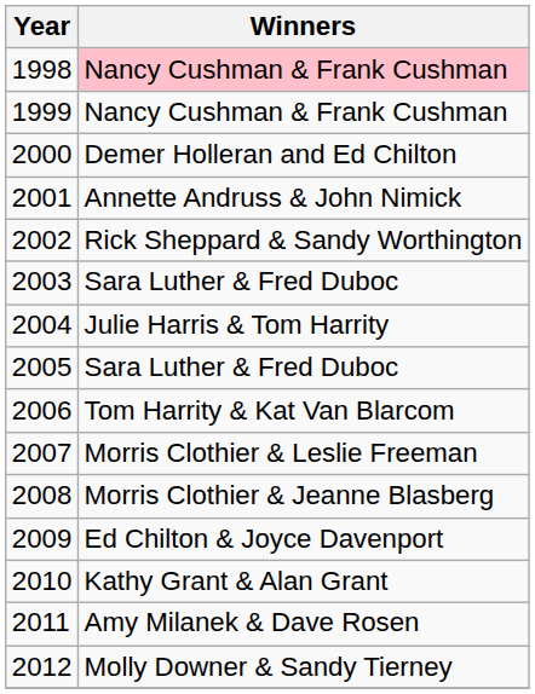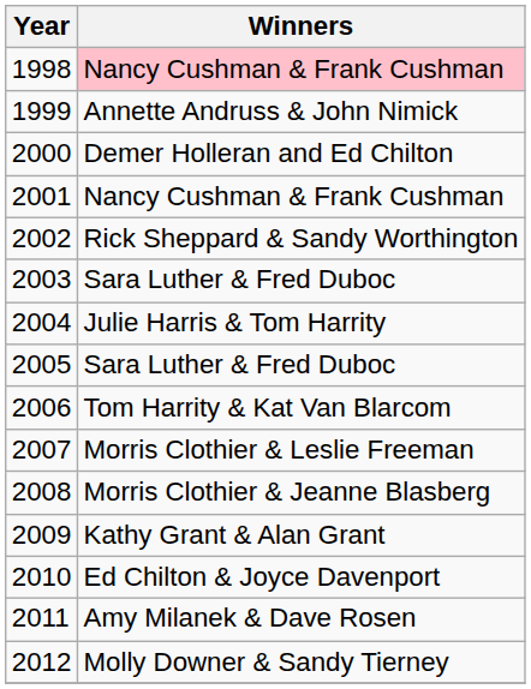1999 | Winners: Nancy Cushman & Frank Cushman -> Annette Andruss & John Nimick
2001 | Winners: Annette Andruss & John Nimick -> Nancy Cushman & Frank Cushman
2009 | Winners: Ed Chilton & Joyce Davenport -> Kathy Grant & Alan Grant
2010 | Winners: Kathy Grant & Alan Grant -> Ed Chilton & Joyce Davenport
